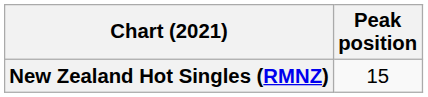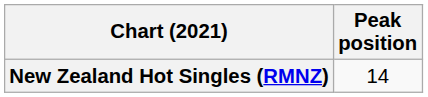New Zealand Hot Singles (RMNZ) | Peak position: 15 -> 14
